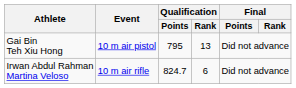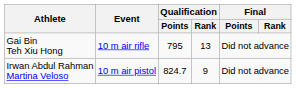Gai Bin Teh Xiu Hong | Event: 10 m air pistol -> 10 m air rifle
Irwan Abdul Rahman Martina Veloso | Event: 10 m air rifle -> 10 m air pistol
Irwan Abdul Rahman Martina Veloso | Qualification / Rank: 6 -> 9
